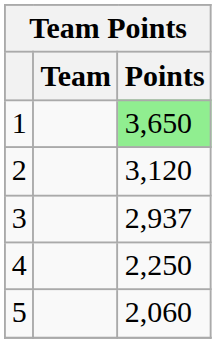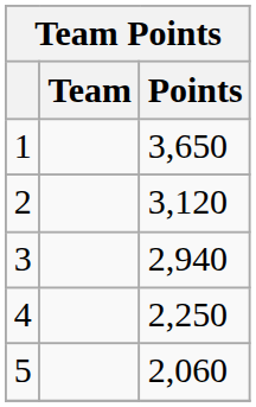1 | Points: lightgreen background -> no background
3 | Points: 2,937 -> 2,940
